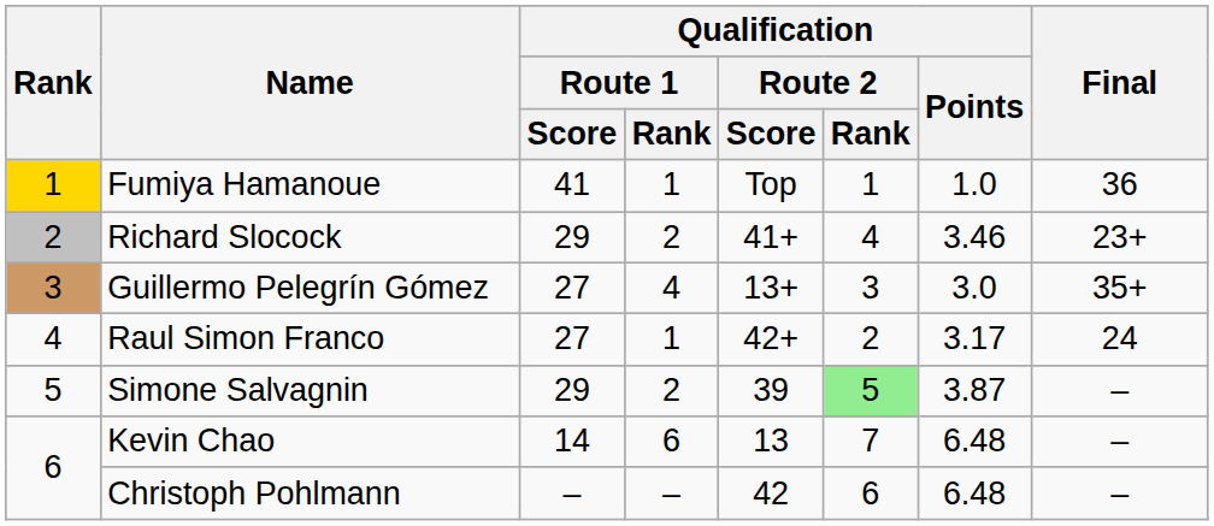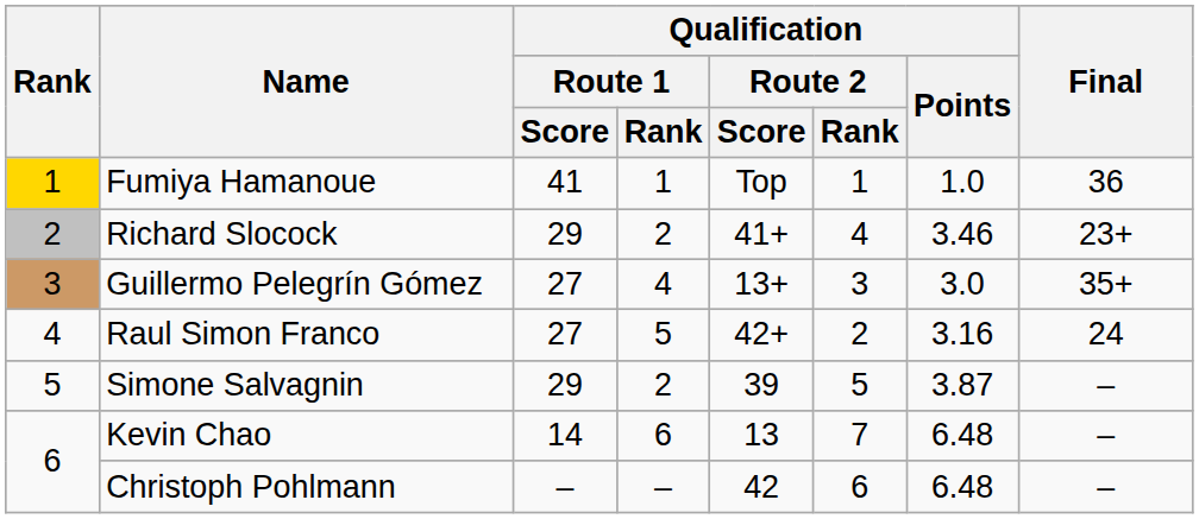Raul Simon Franco | Qualification / Route 1 / Rank: 1 -> 5
Raul Simon Franco | Qualification / Points: 3.17 -> 3.16
Simone Salvagnin | Qualification / Route 2 / Rank: lightgreen background -> no background
